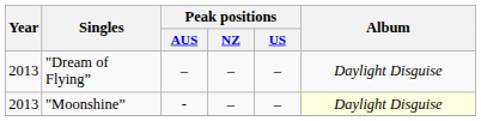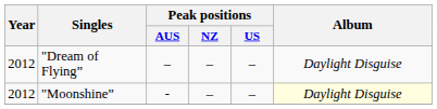"Dream of Flying” | Year: 2013 -> 2012
"Moonshine” | Year: 2013 -> 2012
